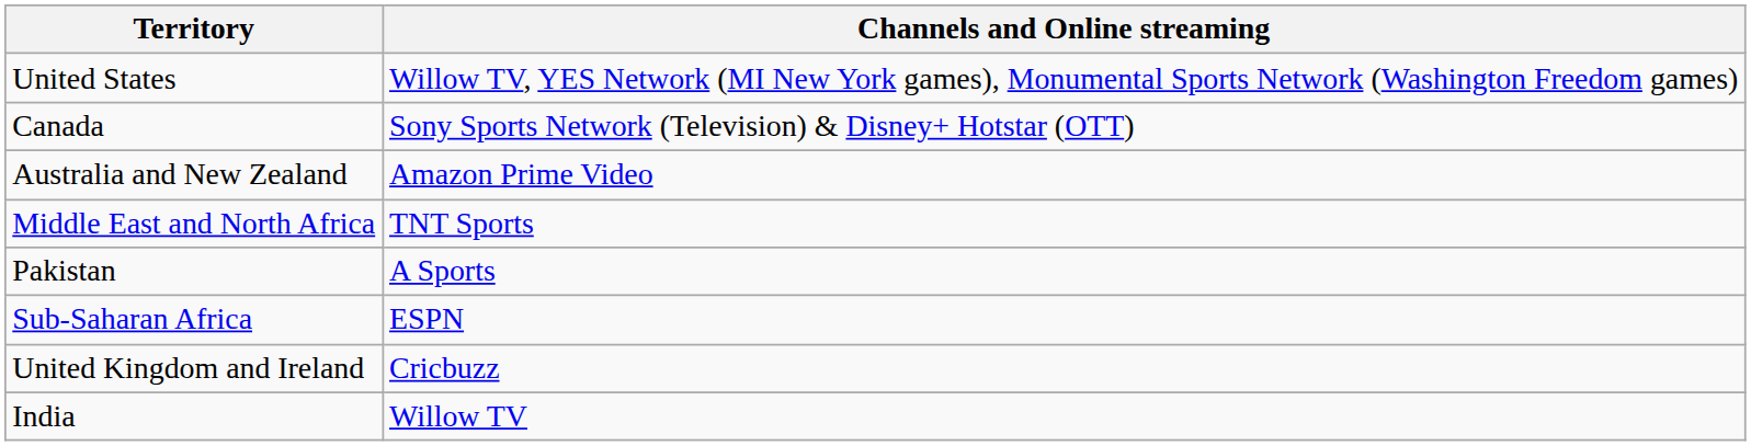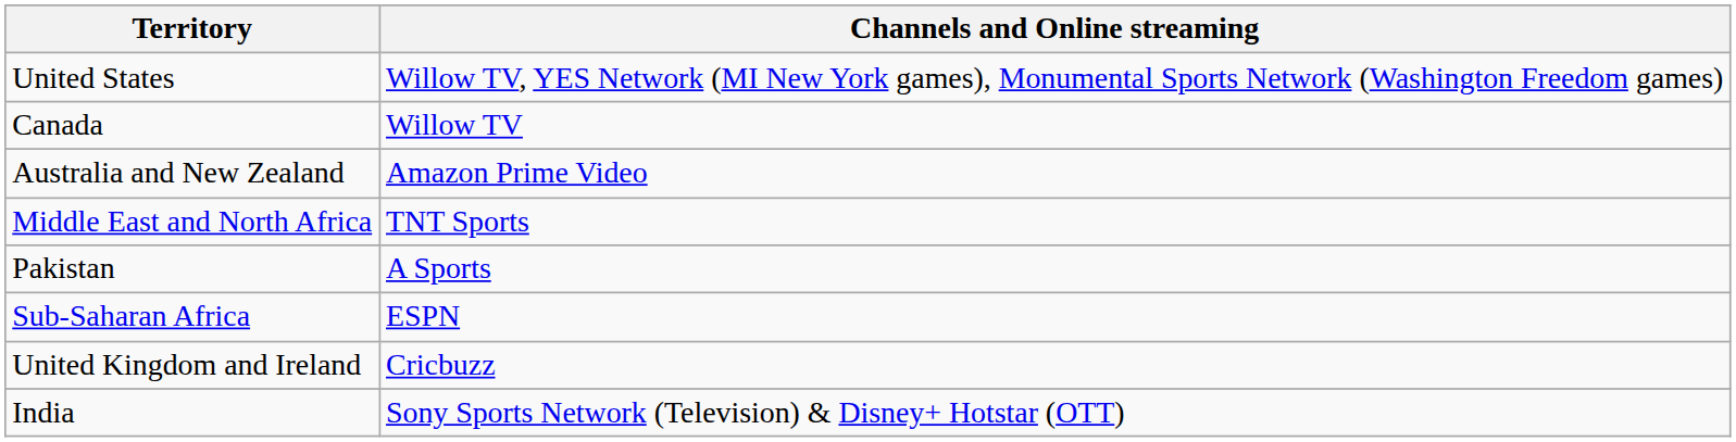Canada | Channels and Online streaming: Sony Sports Network (Television) & Disney+ Hotstar (OTT) -> Willow TV
India | Channels and Online streaming: Willow TV -> Sony Sports Network (Television) & Disney+ Hotstar (OTT)
